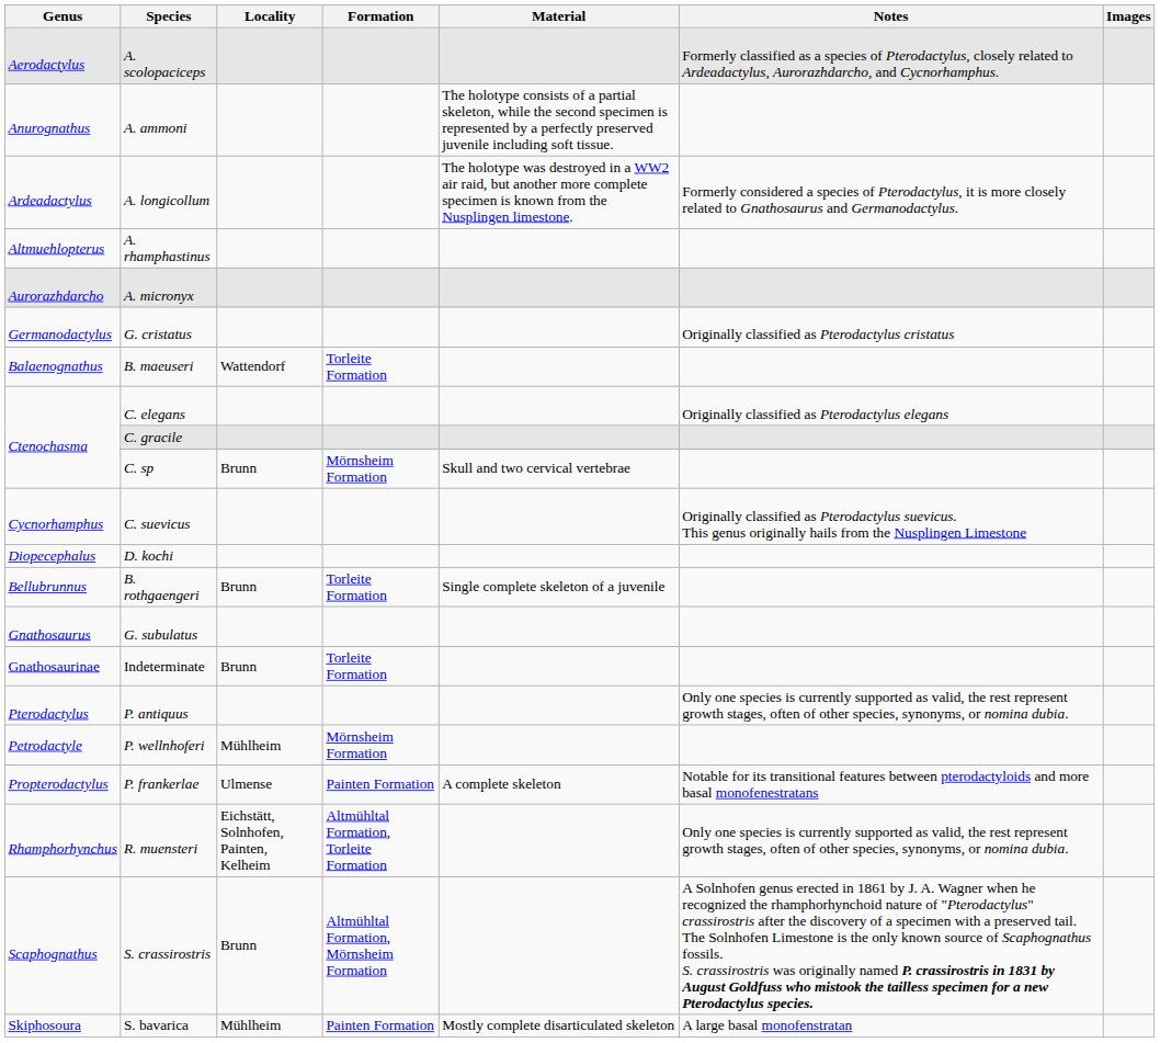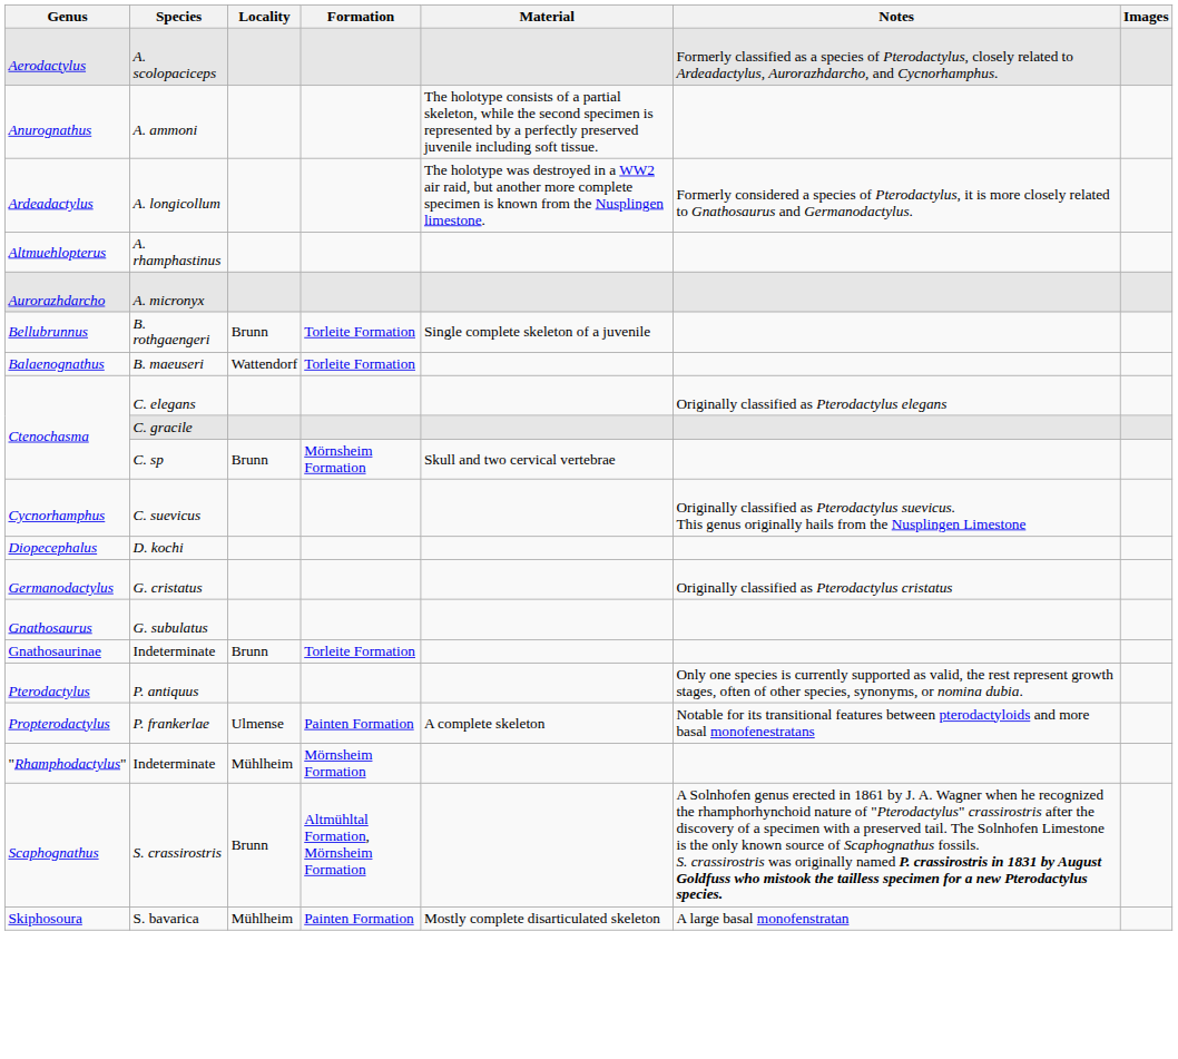rows swapped: B. rothgaengeri <-> G. cristatus
- row: Petrodactyle | P. wellnhoferi | Mühlheim | Mörnsheim Formation
- row: Rhamphorhynchus | R. muensteri | Eichstätt, Solnhofen, Painten, Kelheim | Altmühltal Formation, Torleite Formation | Only one species is currently supported as valid, the rest represent growth stages, often of other species, synonyms, or nomina dubia.
+ row: "Rhamphodactylus" | Indeterminate | Mühlheim | Mörnsheim Formation
